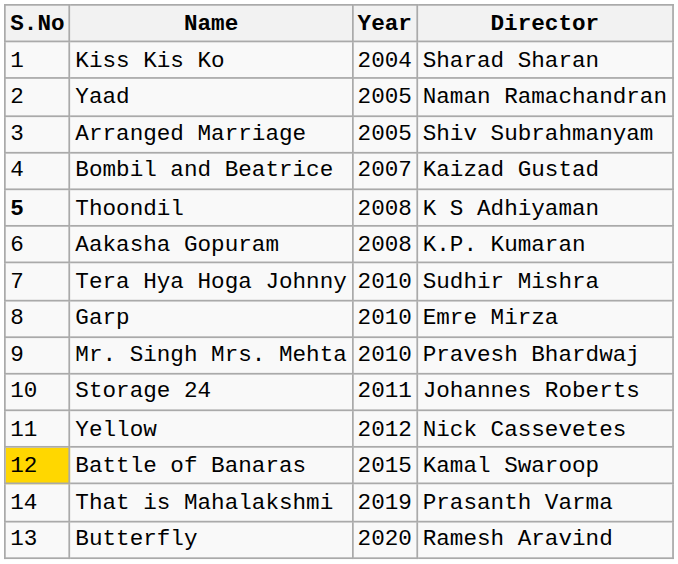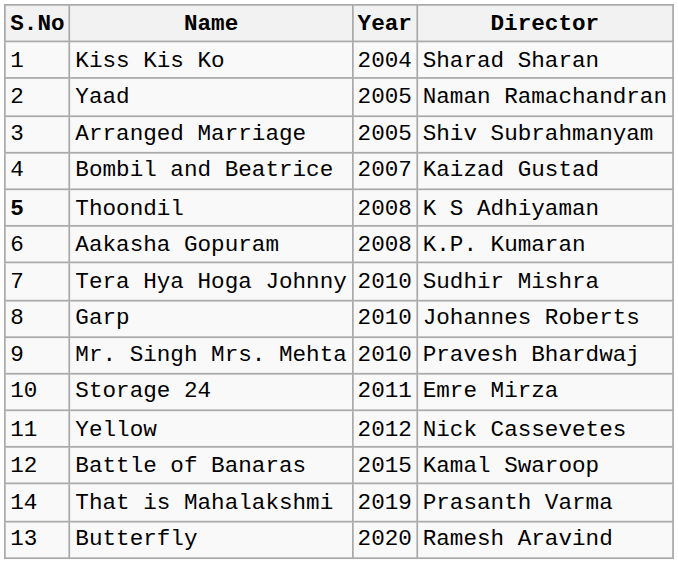Garp | Director: Emre Mirza -> Johannes Roberts
Storage 24 | Director: Johannes Roberts -> Emre Mirza
Battle of Banaras | S.No: gold background -> no background
